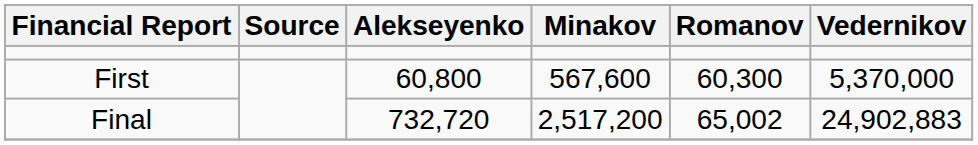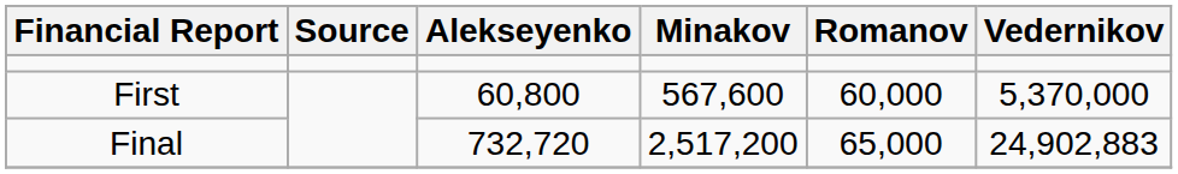First | Romanov: 60,300 -> 60,000
Final | Romanov: 65,002 -> 65,000
